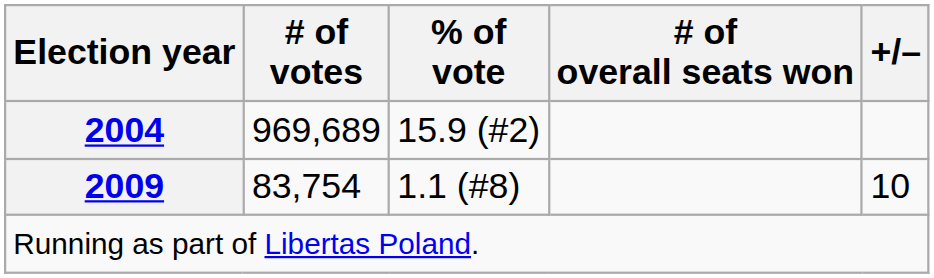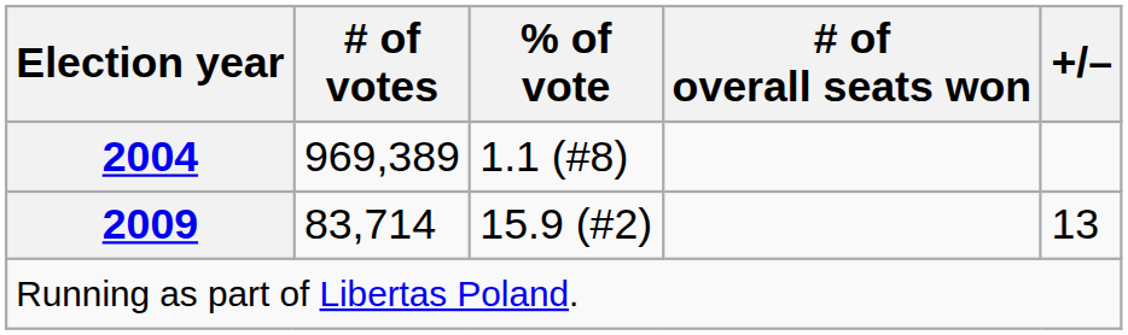2004 | # of votes: 969,689 -> 969,389
2004 | % of vote: 15.9 (#2) -> 1.1 (#8)
2009 | # of votes: 83,754 -> 83,714
2009 | % of vote: 1.1 (#8) -> 15.9 (#2)
2009 | +/–: 10 -> 13
